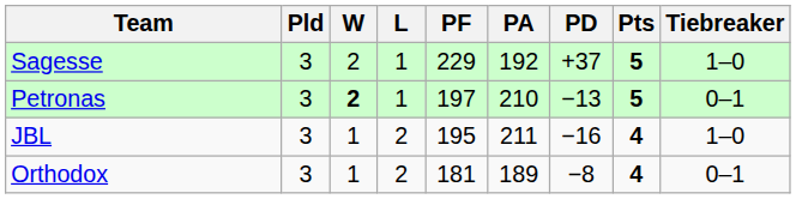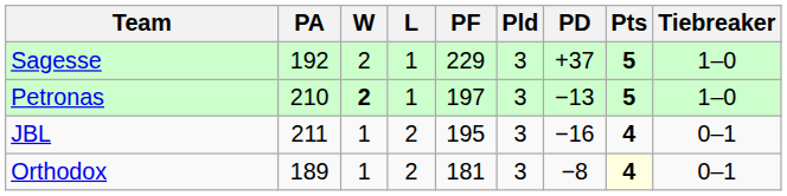columns swapped: Pld <-> PA
Petronas | Tiebreaker: 0–1 -> 1–0
JBL | Tiebreaker: 1–0 -> 0–1
Orthodox | Pts: no background -> lightyellow background
